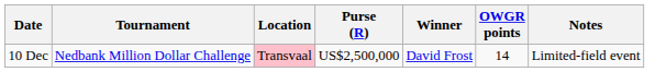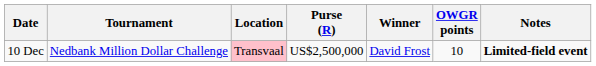10 Dec | OWGR points: 14 -> 10
10 Dec | Notes: normal -> bold
